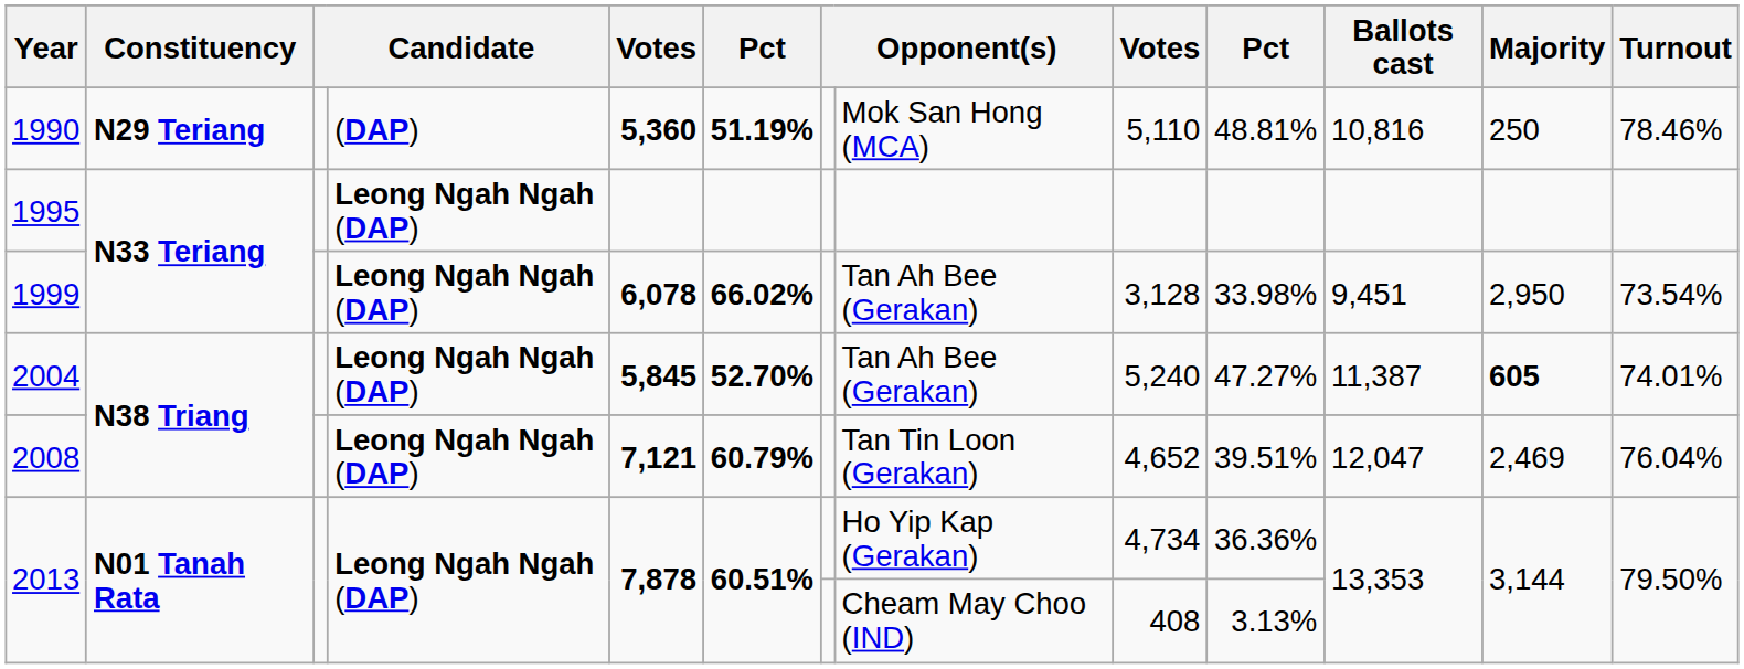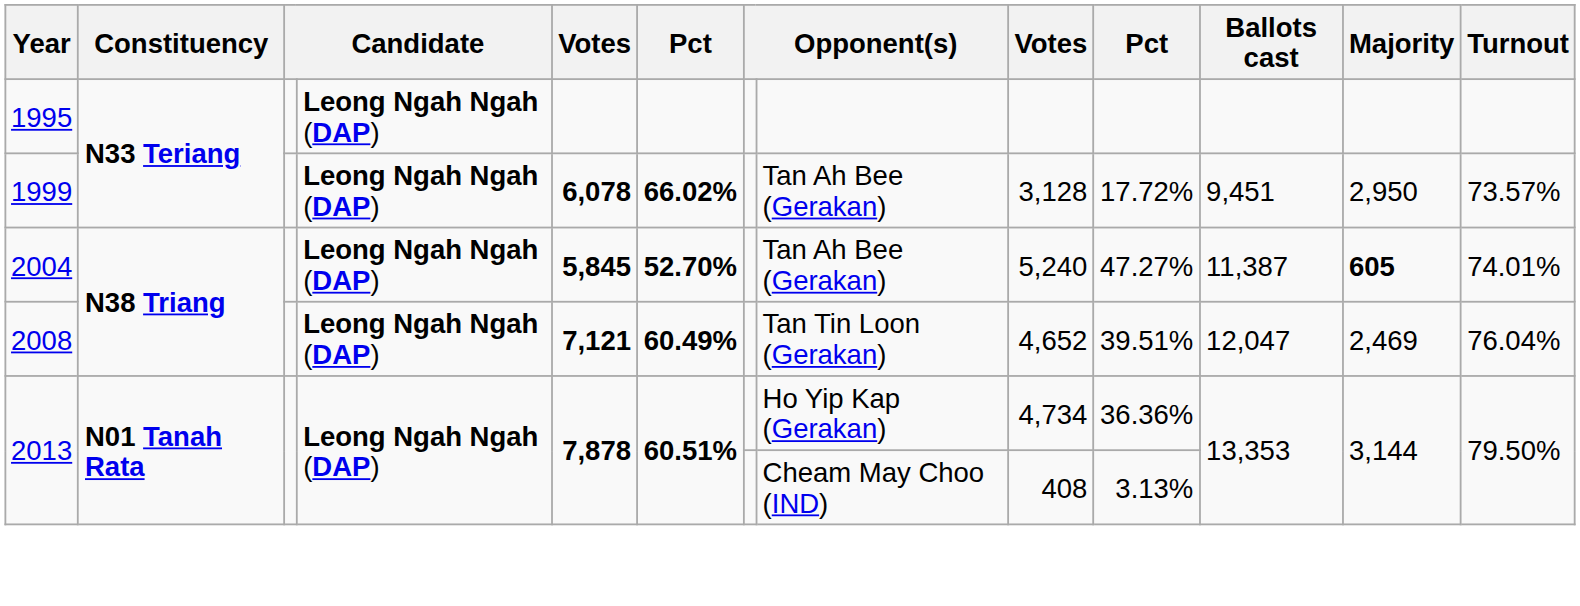- row: 1990 | N29 Teriang | (DAP) | 5,360 | 51.19% | Mok San Hong (MCA) | 5,110 | 48.81% | 10,816 | 250 | 78.46%
1999 | column 10: 33.98% -> 17.72%
1999 | Turnout: 73.54% -> 73.57%
2008 | column 6: 60.79% -> 60.49%
